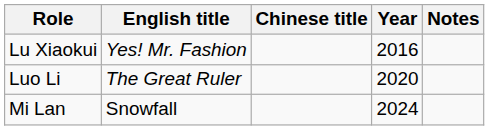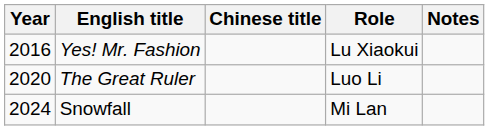columns swapped: Year <-> Role
